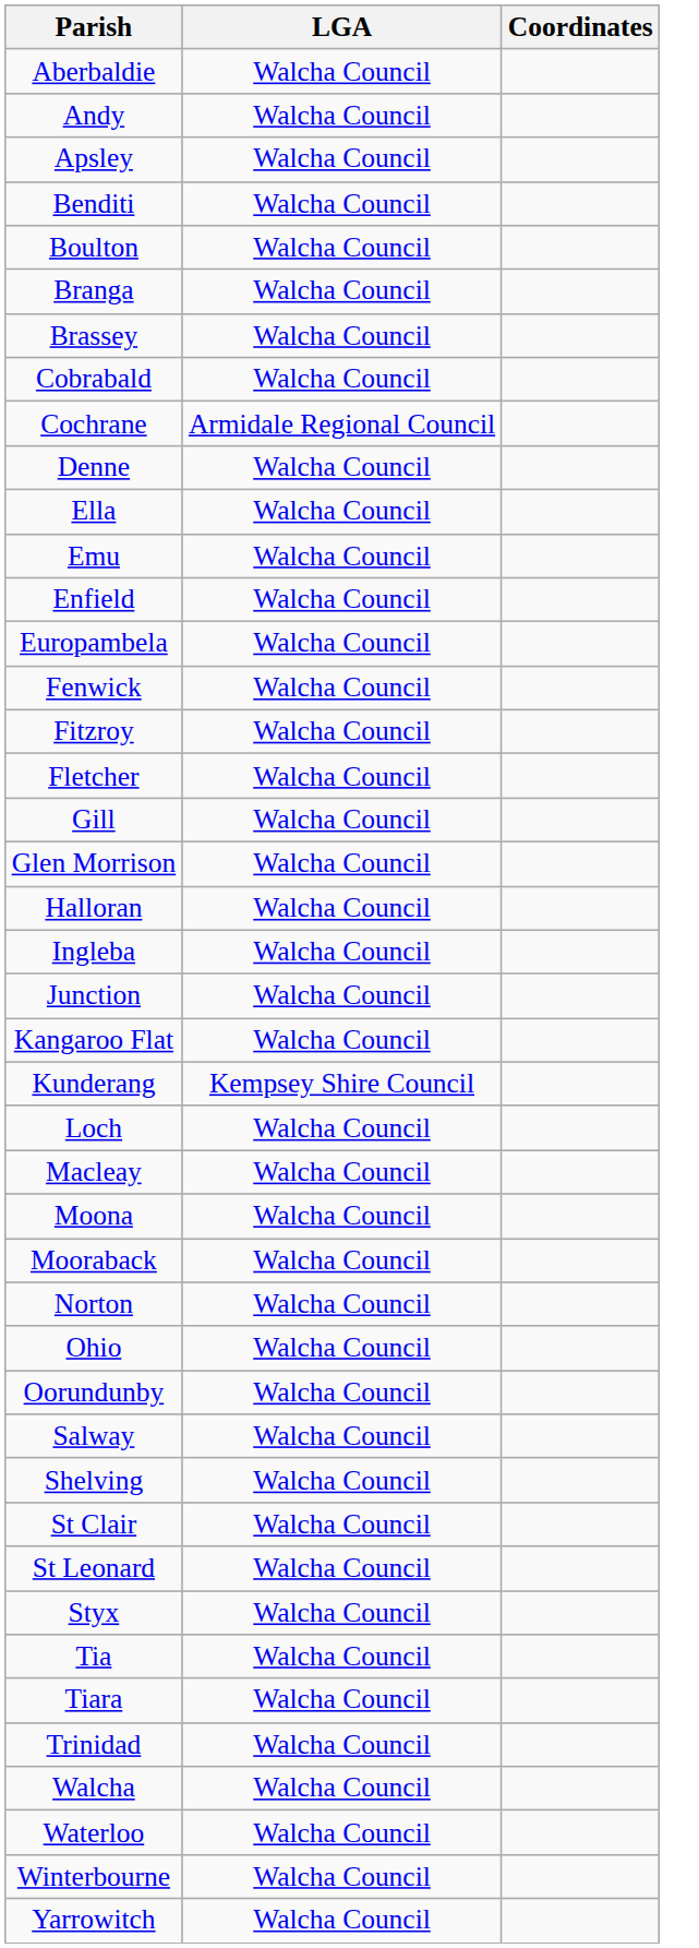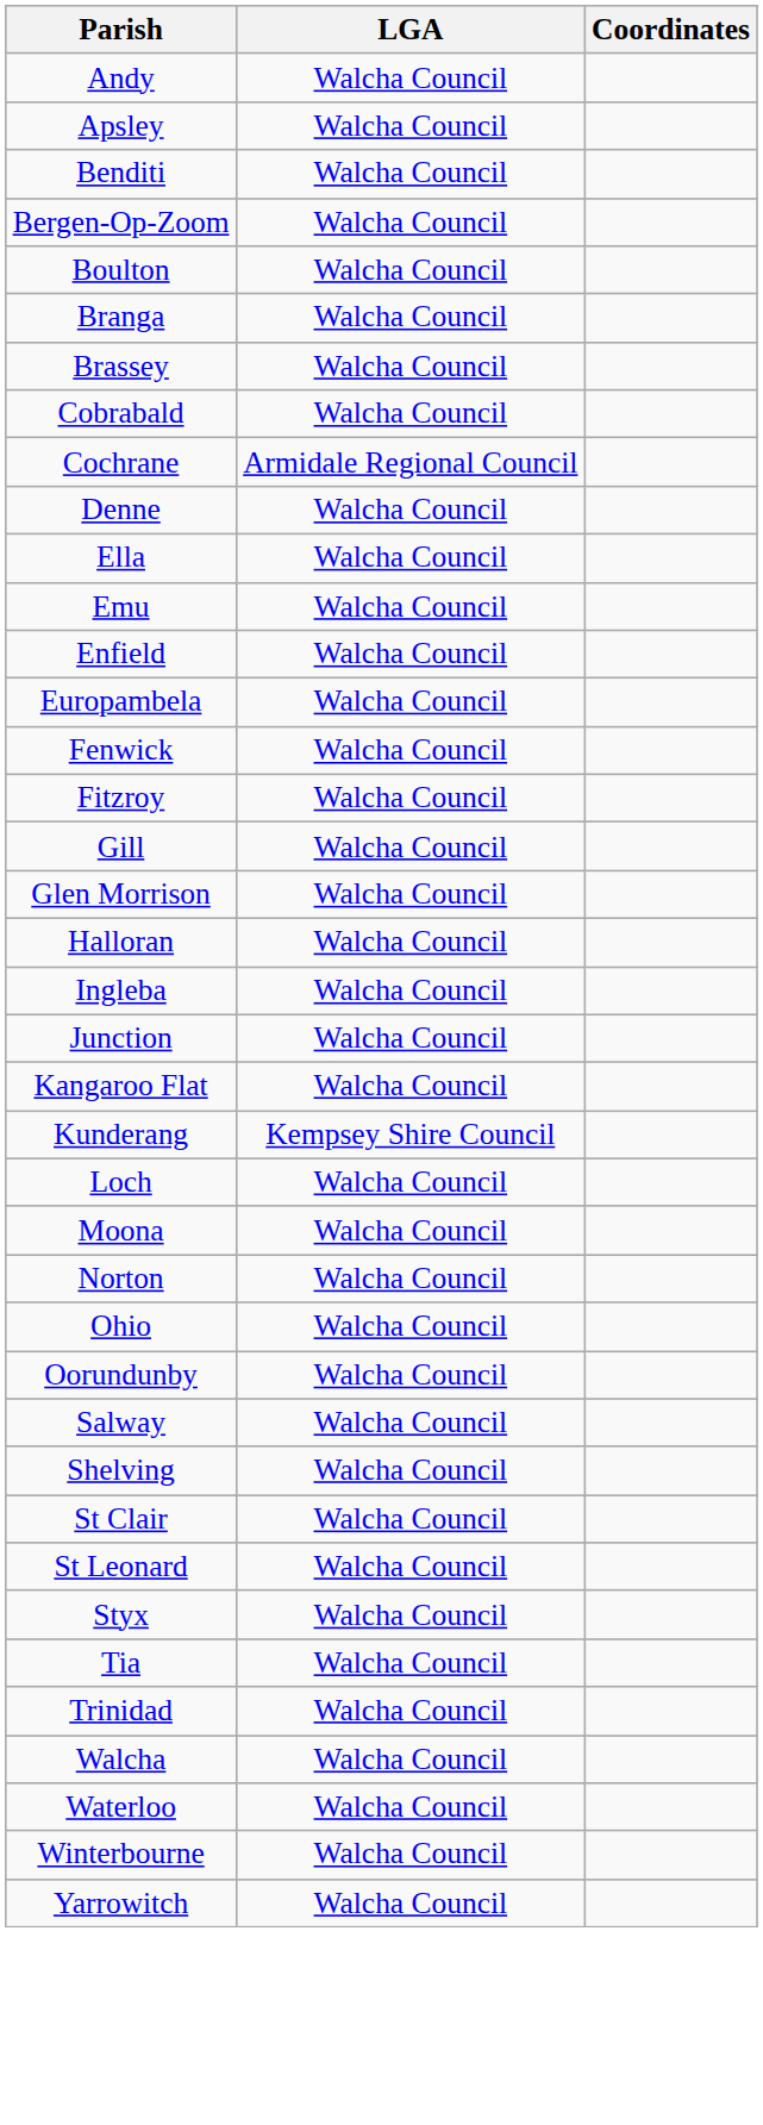- row: Aberbaldie | Walcha Council
+ row: Bergen-Op-Zoom | Walcha Council
- row: Fletcher | Walcha Council
- row: Macleay | Walcha Council
- row: Mooraback | Walcha Council
- row: Tiara | Walcha Council
